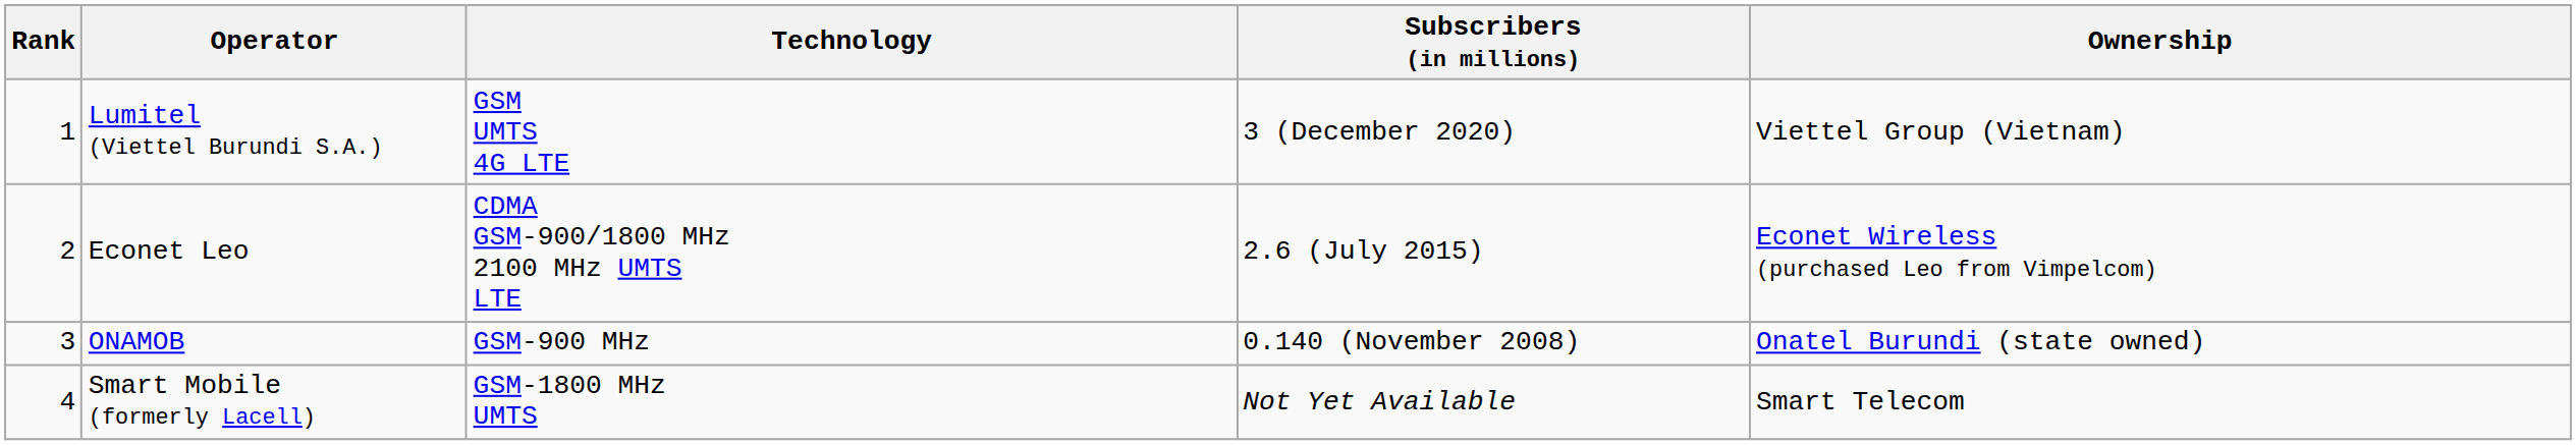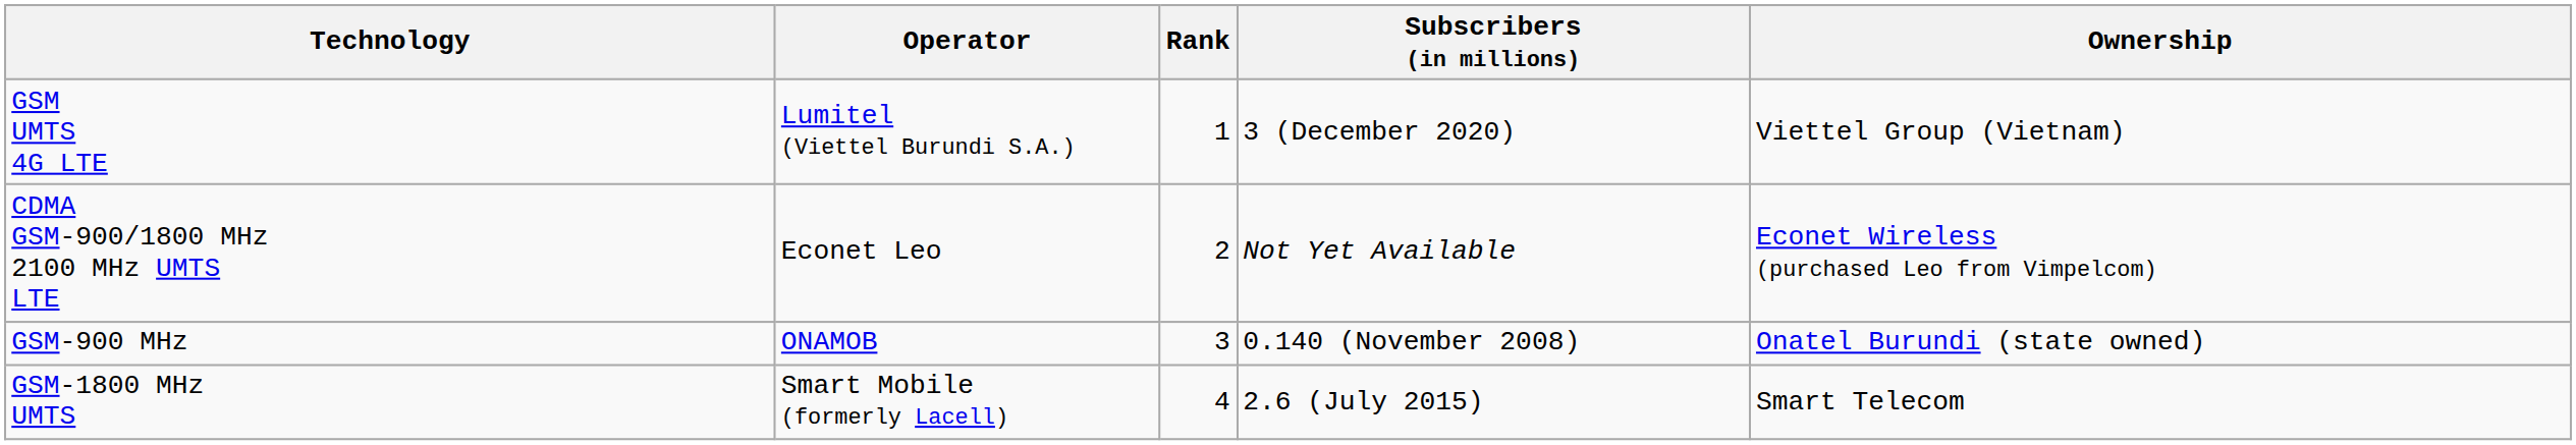columns swapped: Rank <-> Technology
Econet Leo | Subscribers (in millions): 2.6 (July 2015) -> Not Yet Available
Smart Mobile (formerly Lacell) | Subscribers (in millions): Not Yet Available -> 2.6 (July 2015)
